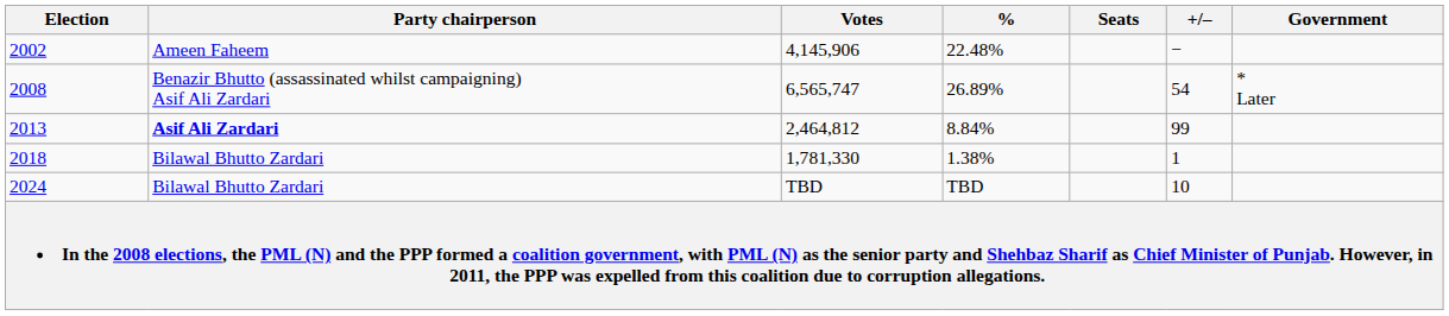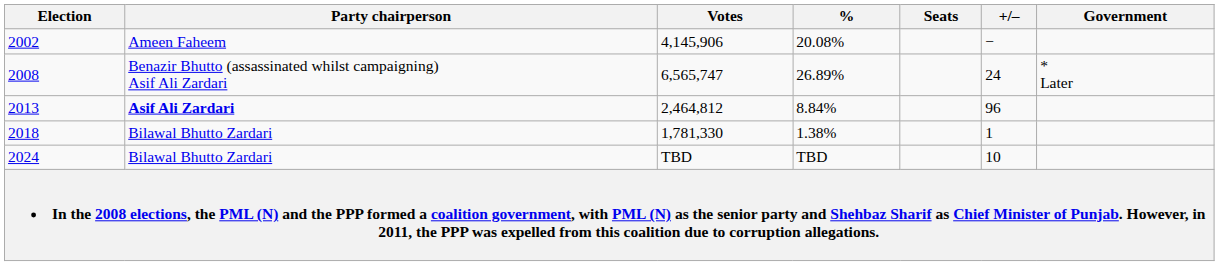2002 | %: 22.48% -> 20.08%
2008 | +/–: 54 -> 24
2013 | +/–: 99 -> 96
